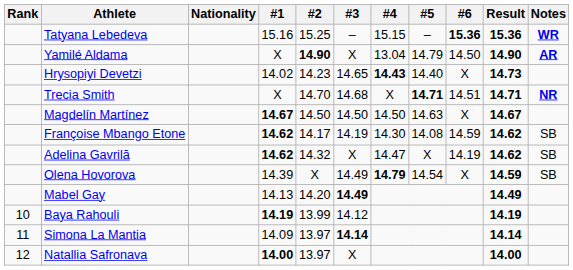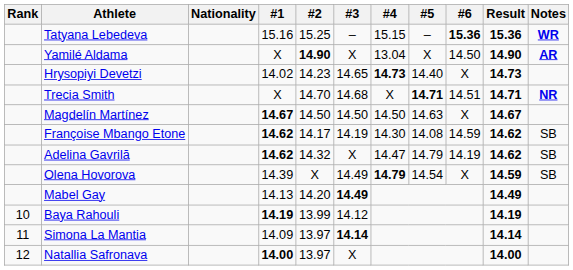Yamilé Aldama | #5: 14.79 -> X
Hrysopiyi Devetzi | #4: 14.43 -> 14.73
Adelina Gavrilă | #5: X -> 14.79
